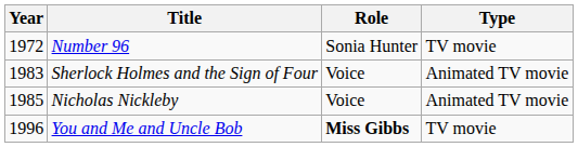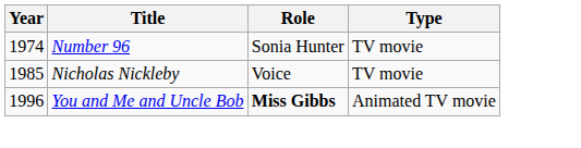Number 96 | Year: 1972 -> 1974
- row: 1983 | Sherlock Holmes and the Sign of Four | Voice | Animated TV movie
Nicholas Nickleby | Type: Animated TV movie -> TV movie
You and Me and Uncle Bob | Type: TV movie -> Animated TV movie
